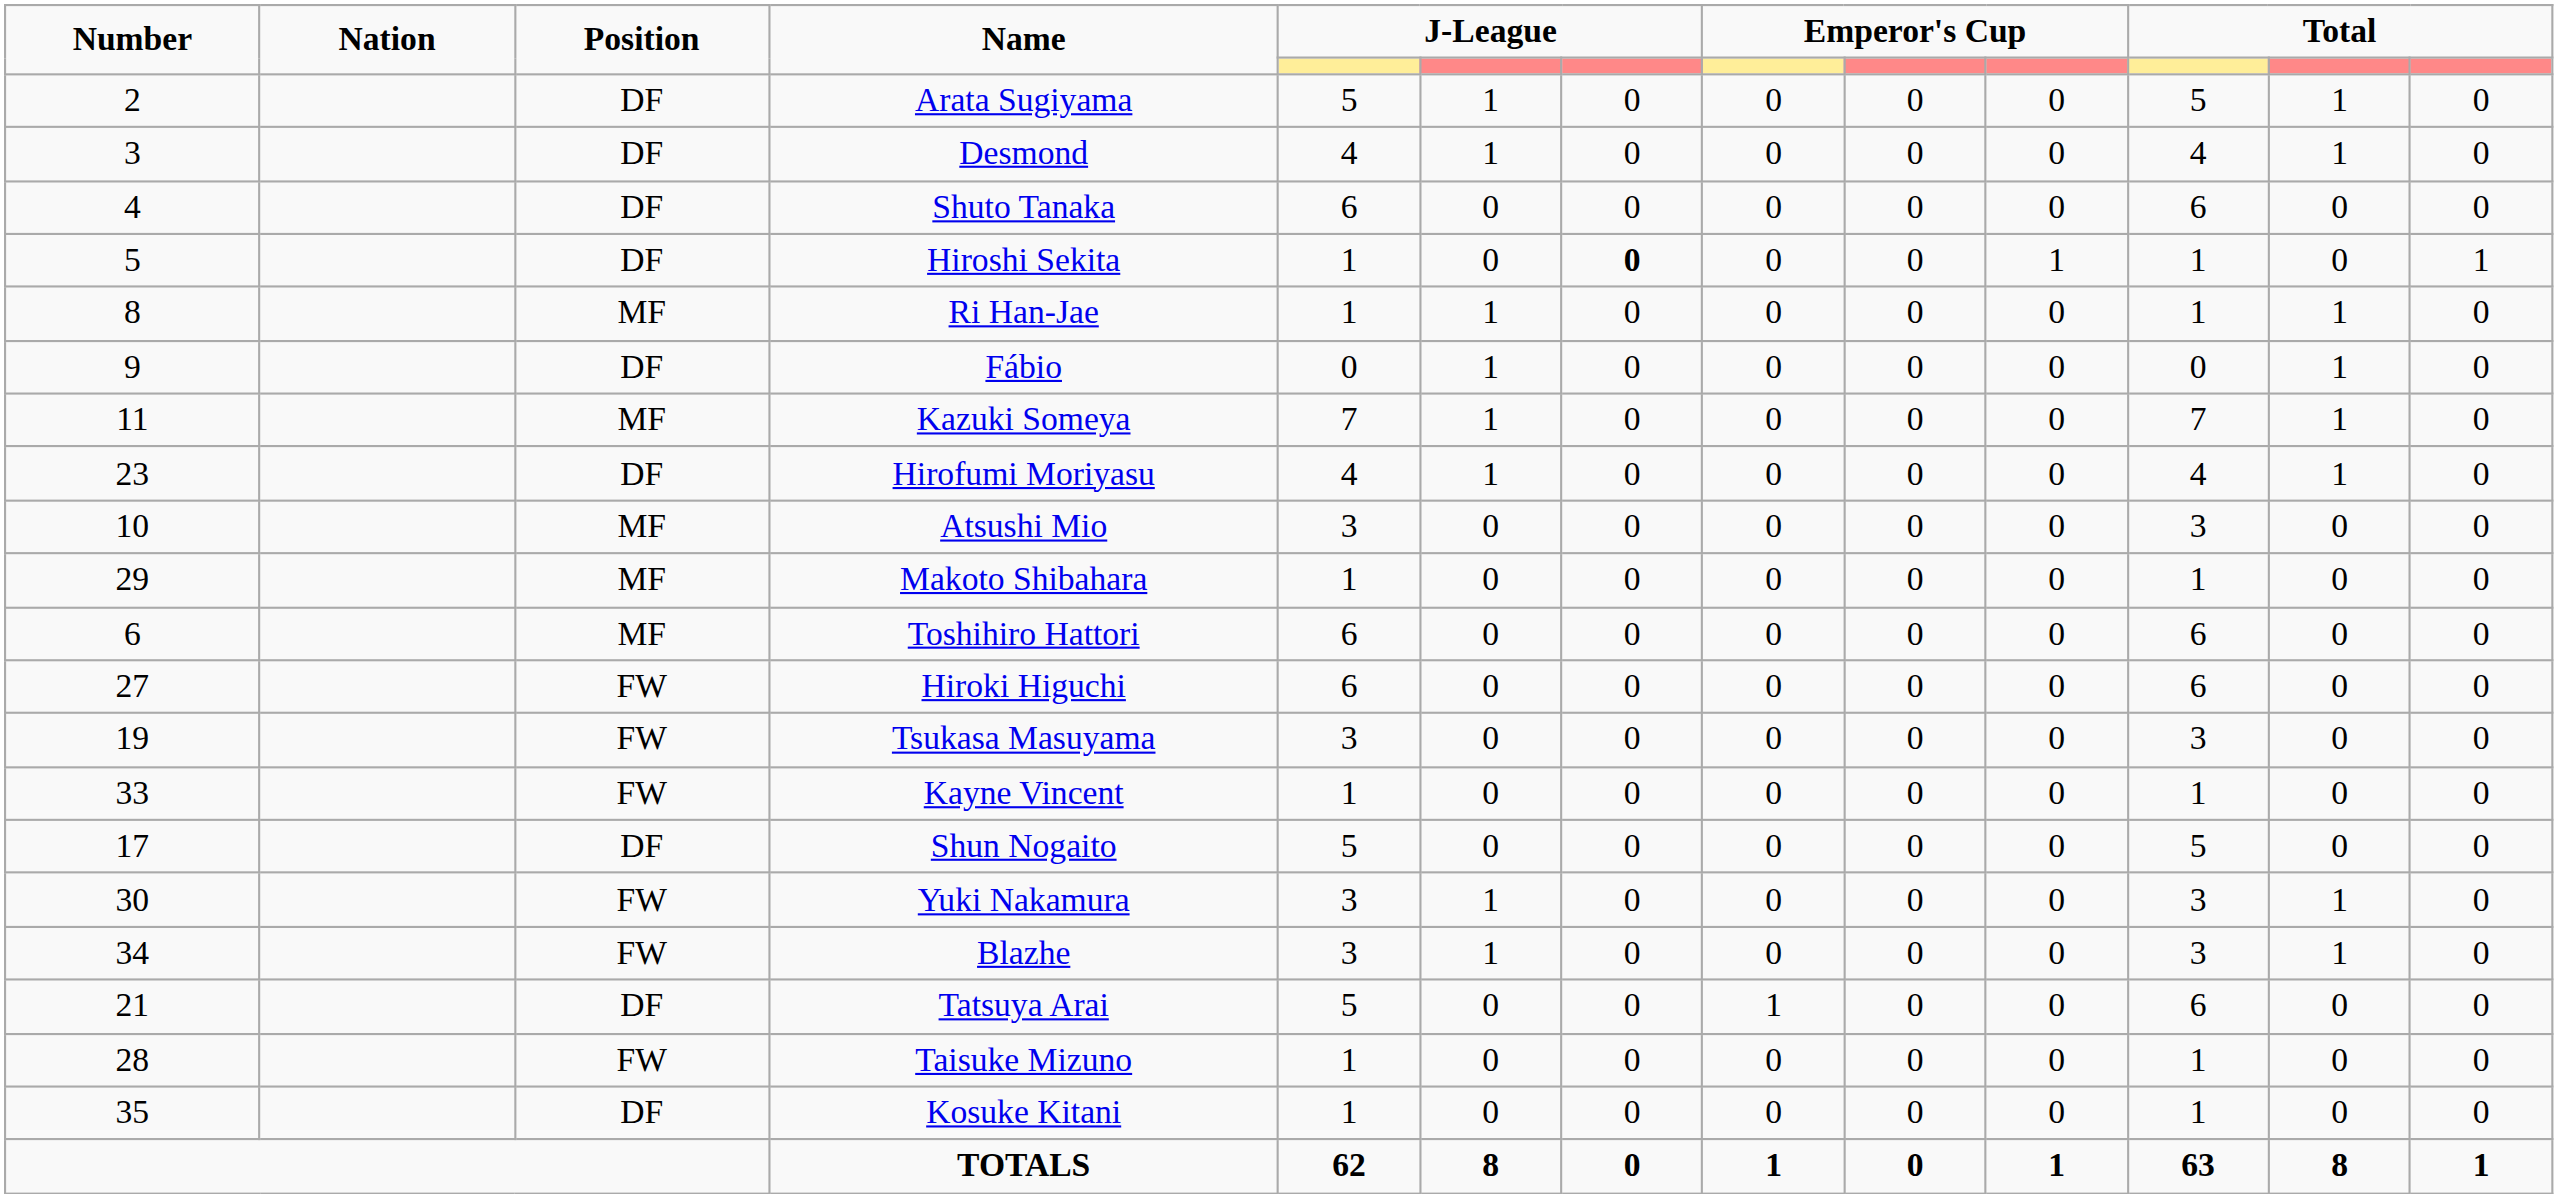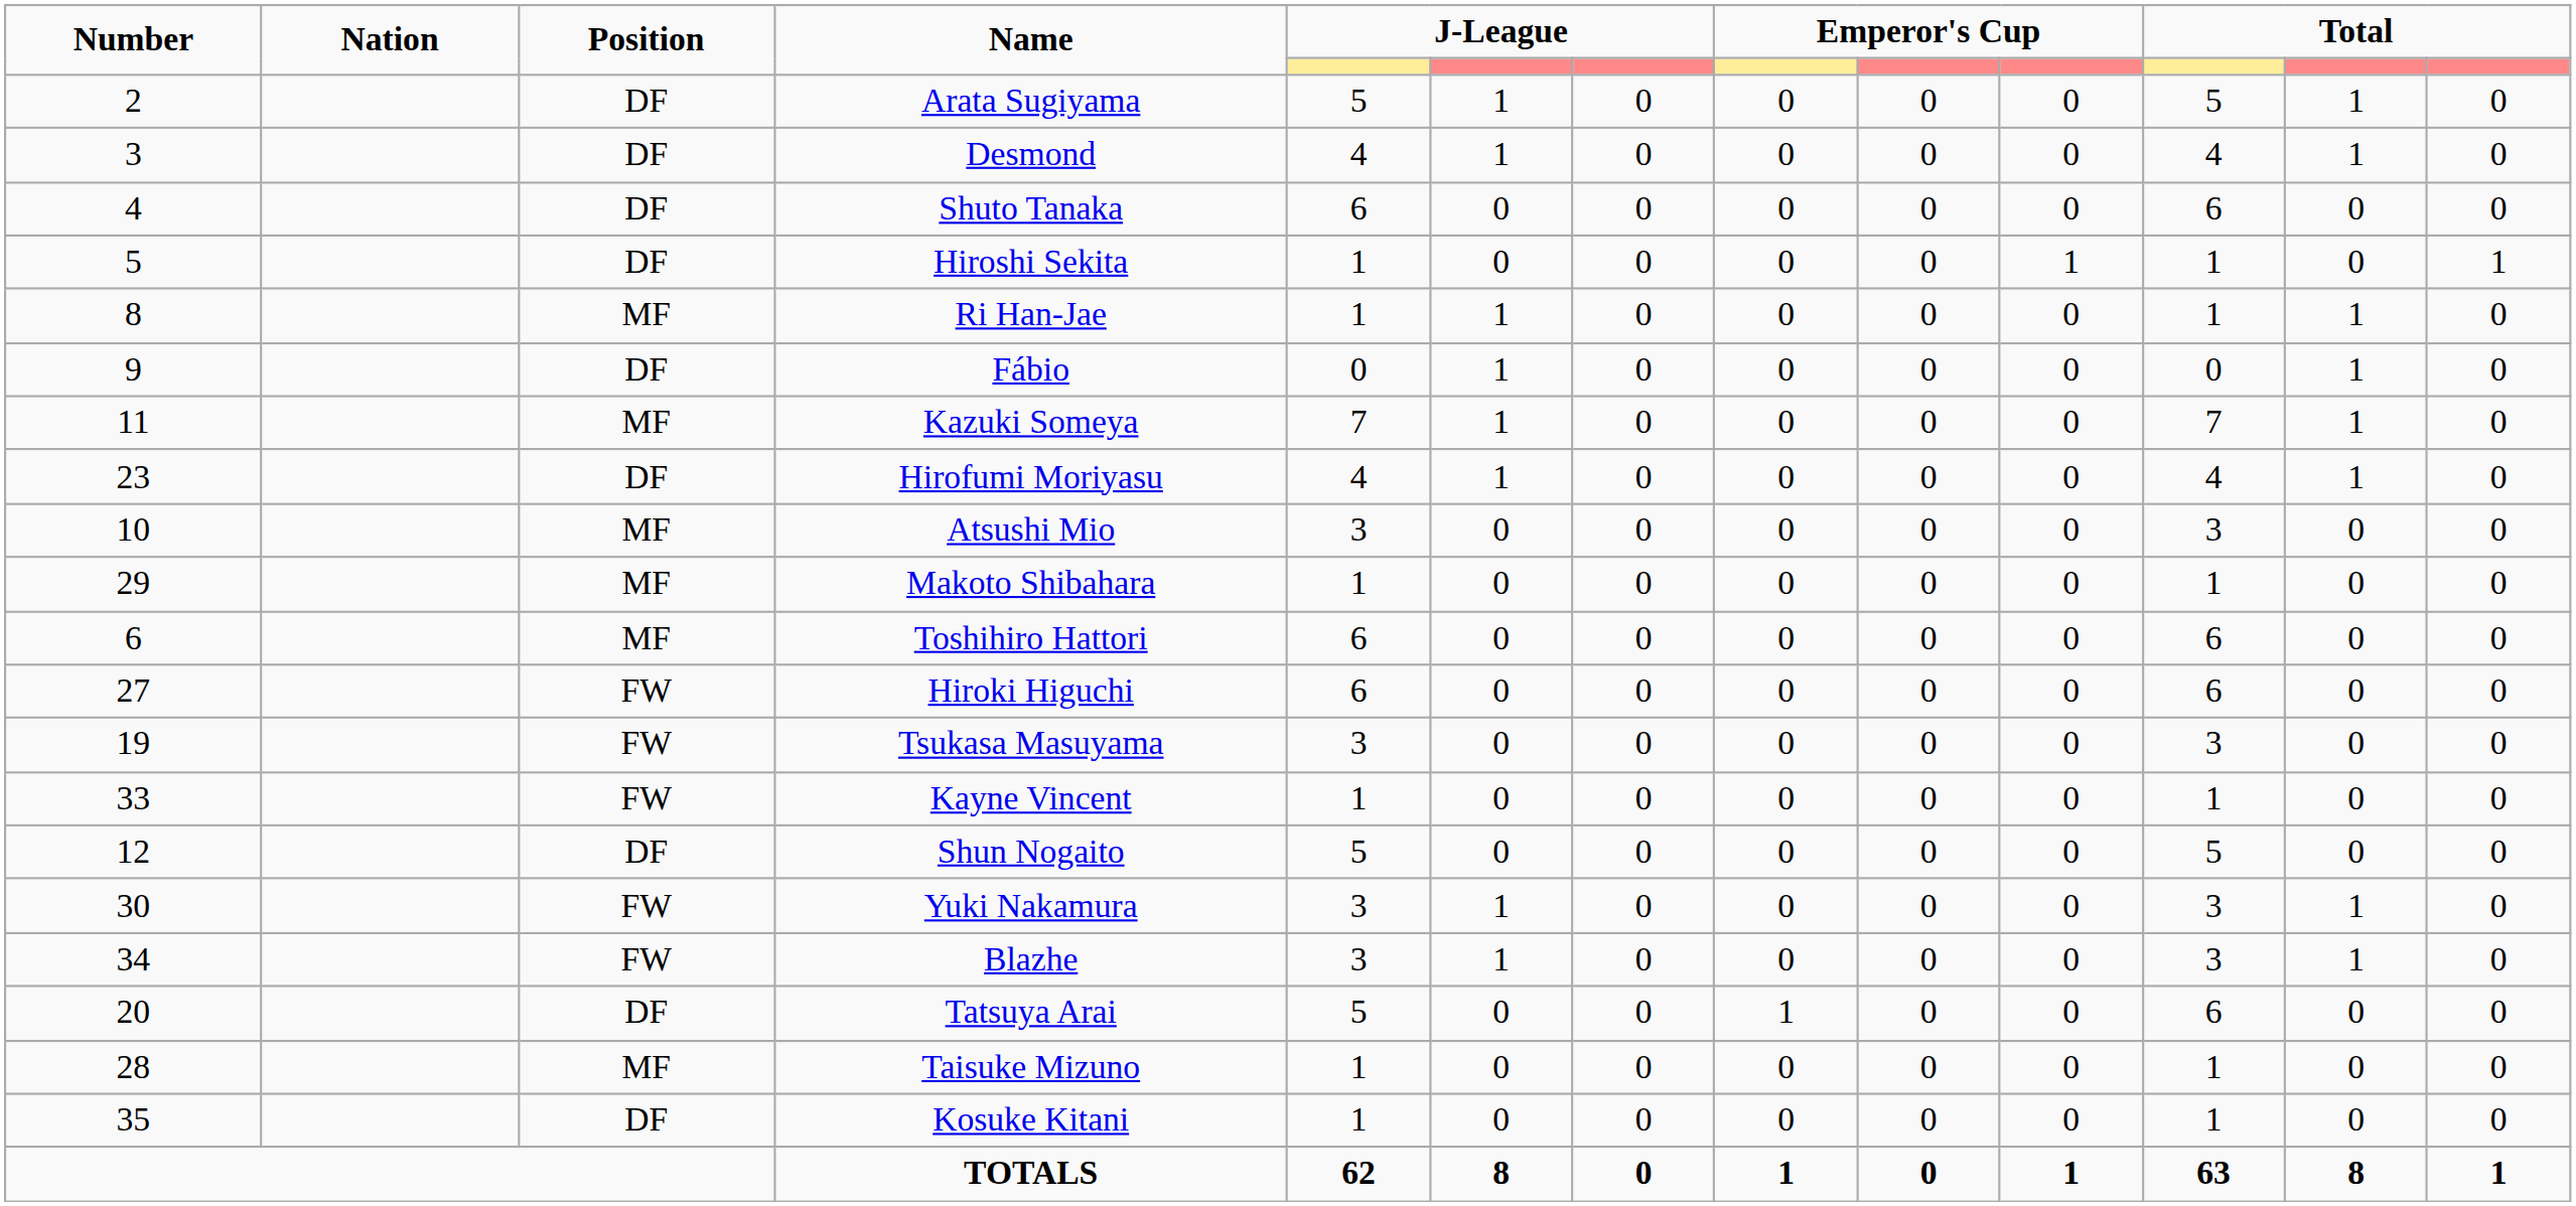Hiroshi Sekita | column 7: bold -> normal
Shun Nogaito | Number: 17 -> 12
Tatsuya Arai | Number: 21 -> 20
Taisuke Mizuno | Position: FW -> MF
